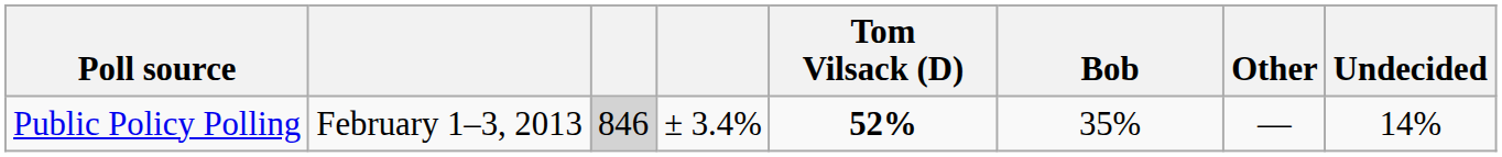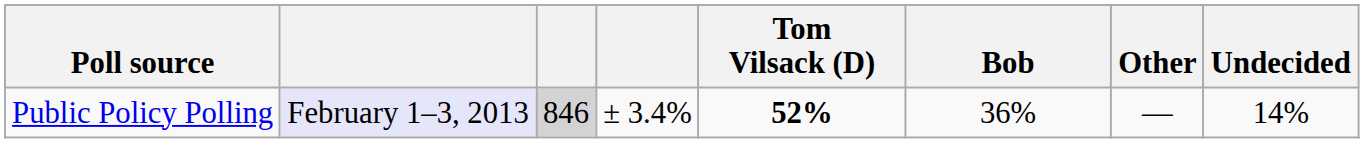Public Policy Polling | column 2: no background -> lavender background
Public Policy Polling | Bob: 35% -> 36%
